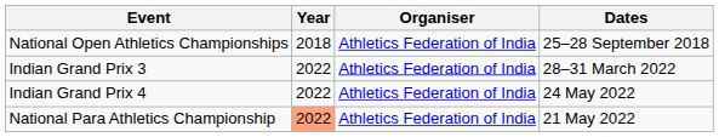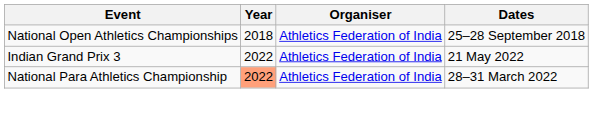Indian Grand Prix 3 | Dates: 28–31 March 2022 -> 21 May 2022
- row: Indian Grand Prix 4 | 2022 | Athletics Federation of India | 24 May 2022
National Para Athletics Championship | Dates: 21 May 2022 -> 28–31 March 2022
